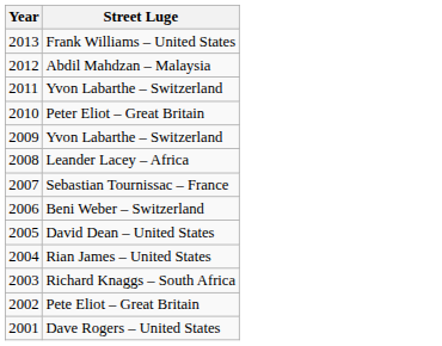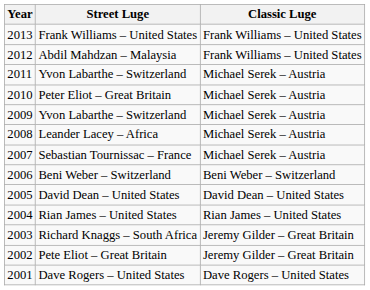+ column: Classic Luge | Frank Williams – United States | Frank Williams – United States | Michael Serek – Austria | Michael Serek – Austria | Michael Serek – Austria | Michael Serek – Austria | Michael Serek – Austria | Beni Weber – Switzerland | David Dean – United States | Rian James – United States | Jeremy Gilder – Great Britain | Jeremy Gilder – Great Britain | Dave Rogers – United States
